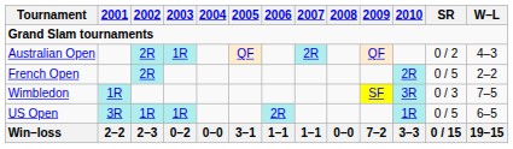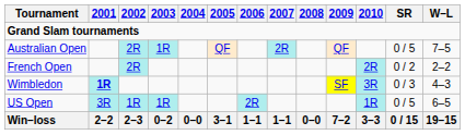Australian Open | SR: 0 / 2 -> 0 / 5
Australian Open | W–L: 4–3 -> 7–5
French Open | SR: 0 / 5 -> 0 / 2
Wimbledon | 2001: normal -> bold
Wimbledon | W–L: 7–5 -> 4–3
